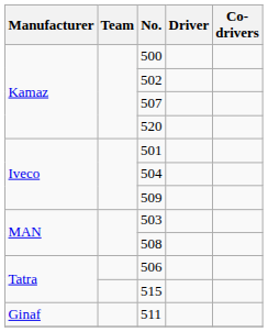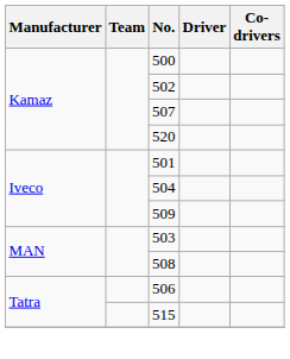- row: Ginaf | 511
